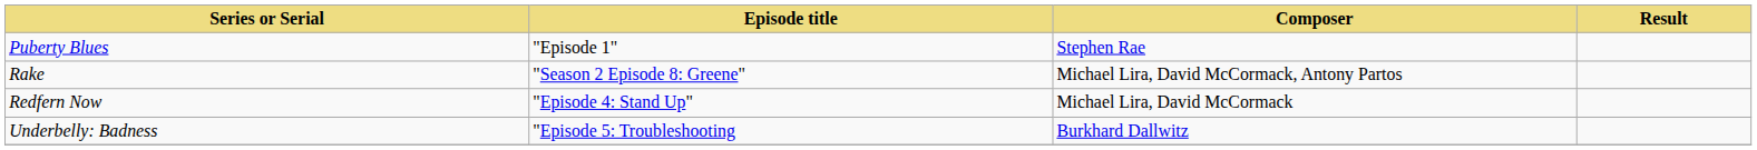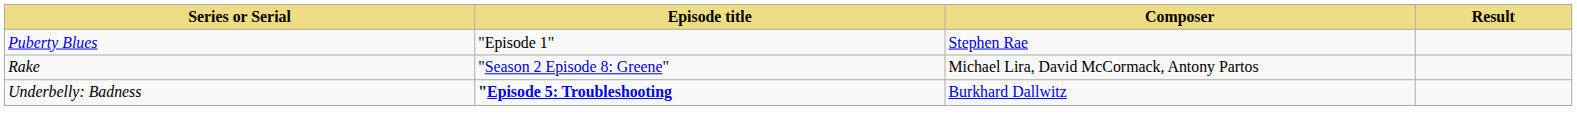- row: Redfern Now | "Episode 4: Stand Up" | Michael Lira, David McCormack
Underbelly: Badness | Episode title: normal -> bold
